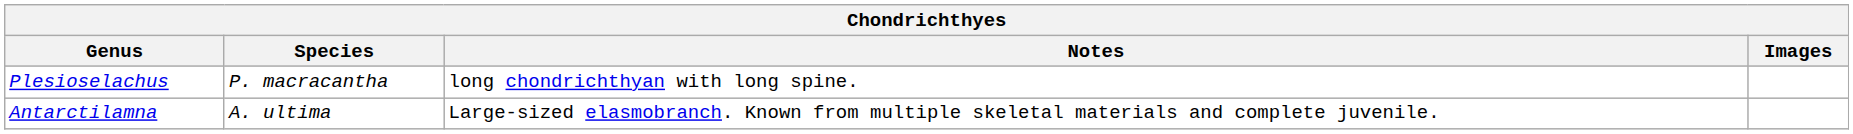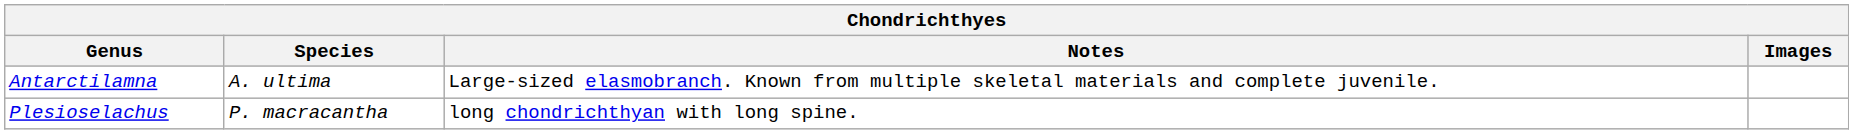rows swapped: Plesioselachus <-> Antarctilamna
